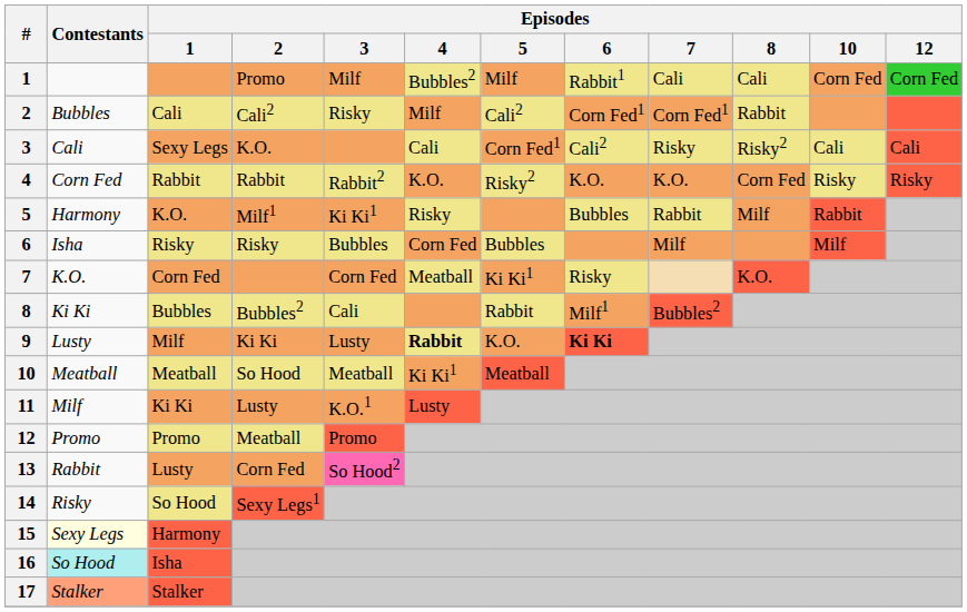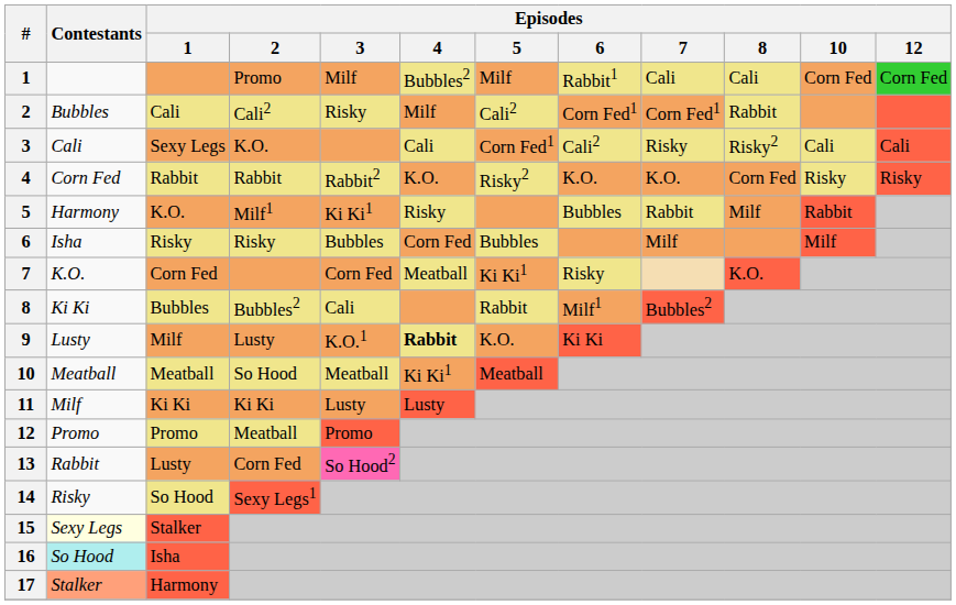9 | Episodes / 2: Ki Ki -> Lusty
9 | Episodes / 3: Lusty -> K.O.1
9 | Episodes / 6: bold -> normal
11 | Episodes / 2: Lusty -> Ki Ki
11 | Episodes / 3: K.O.1 -> Lusty
15 | Episodes / 1: Harmony -> Stalker
17 | Episodes / 1: Stalker -> Harmony
